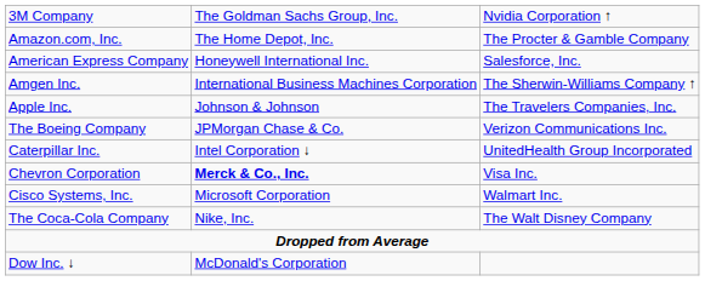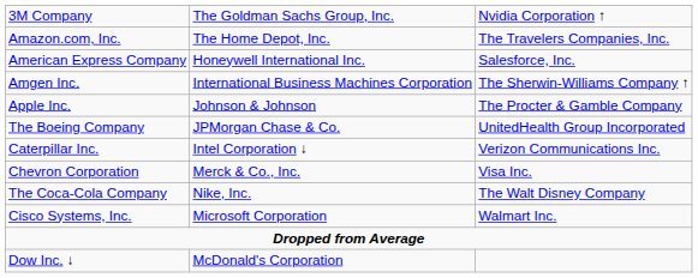Amazon.com, Inc. | column 3: The Procter & Gamble Company -> The Travelers Companies, Inc.
Apple Inc. | column 3: The Travelers Companies, Inc. -> The Procter & Gamble Company
The Boeing Company | column 3: Verizon Communications Inc. -> UnitedHealth Group Incorporated
Caterpillar Inc. | column 3: UnitedHealth Group Incorporated -> Verizon Communications Inc.
Chevron Corporation | column 2: bold -> normal
rows swapped: Cisco Systems, Inc. <-> The Coca-Cola Company
